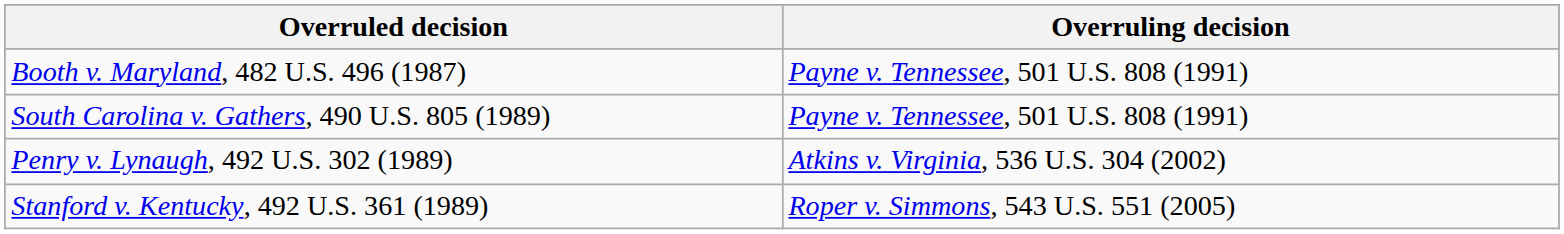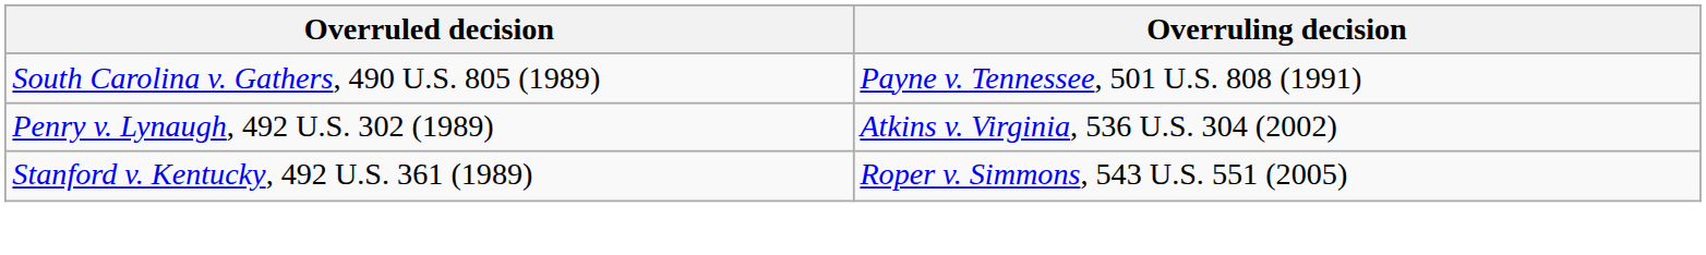- row: Booth v. Maryland, 482 U.S. 496 (1987) | Payne v. Tennessee, 501 U.S. 808 (1991)
